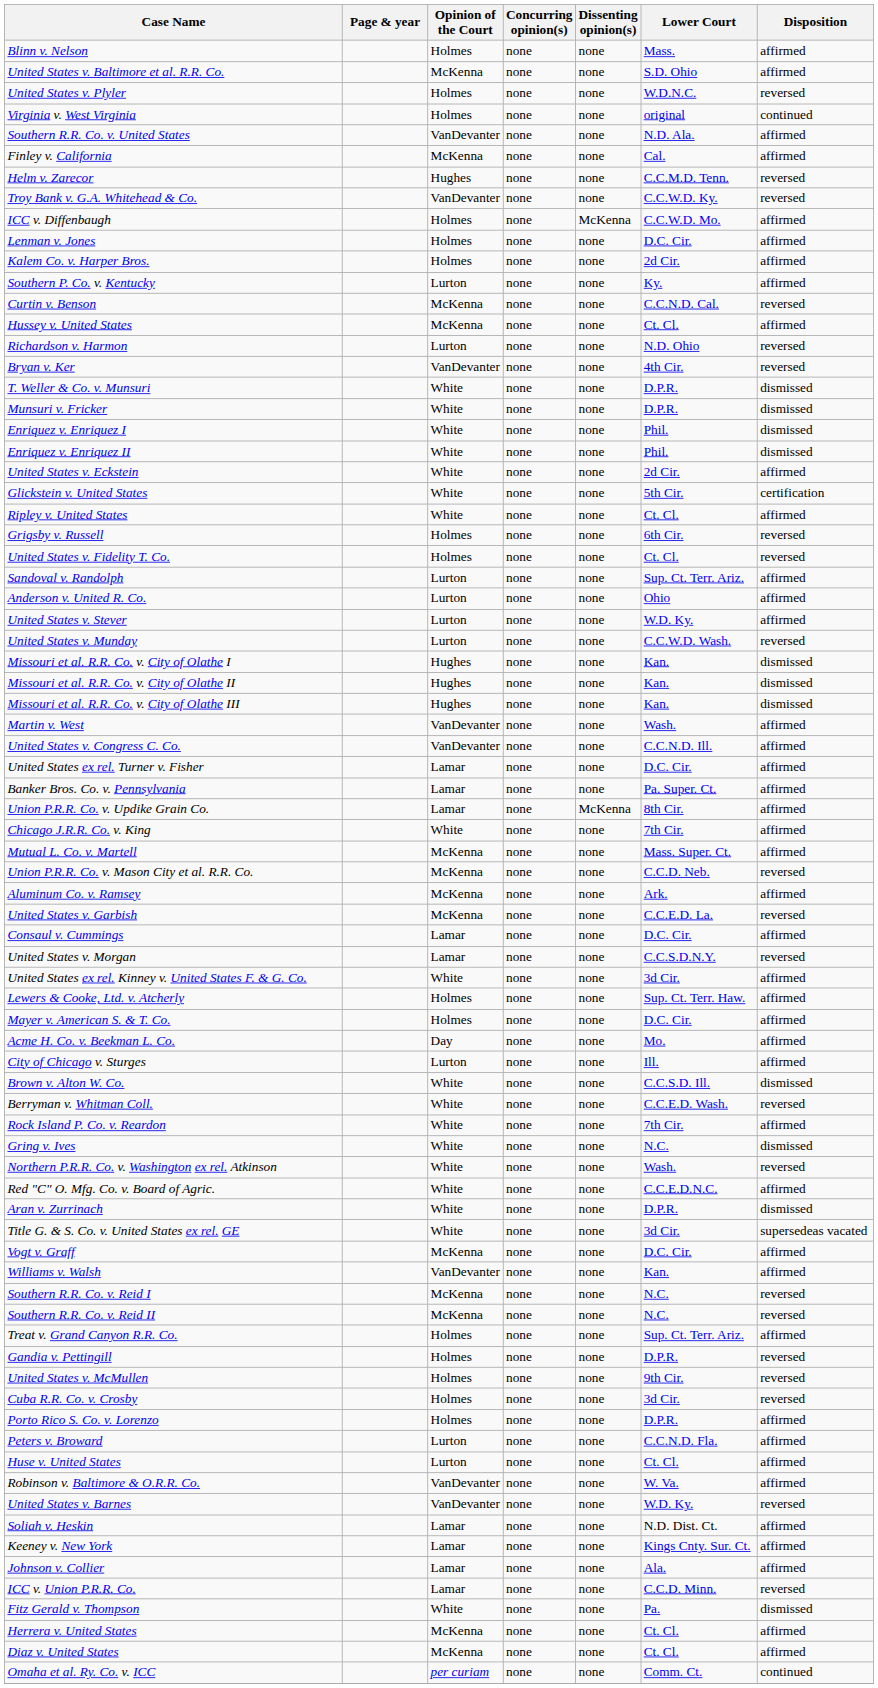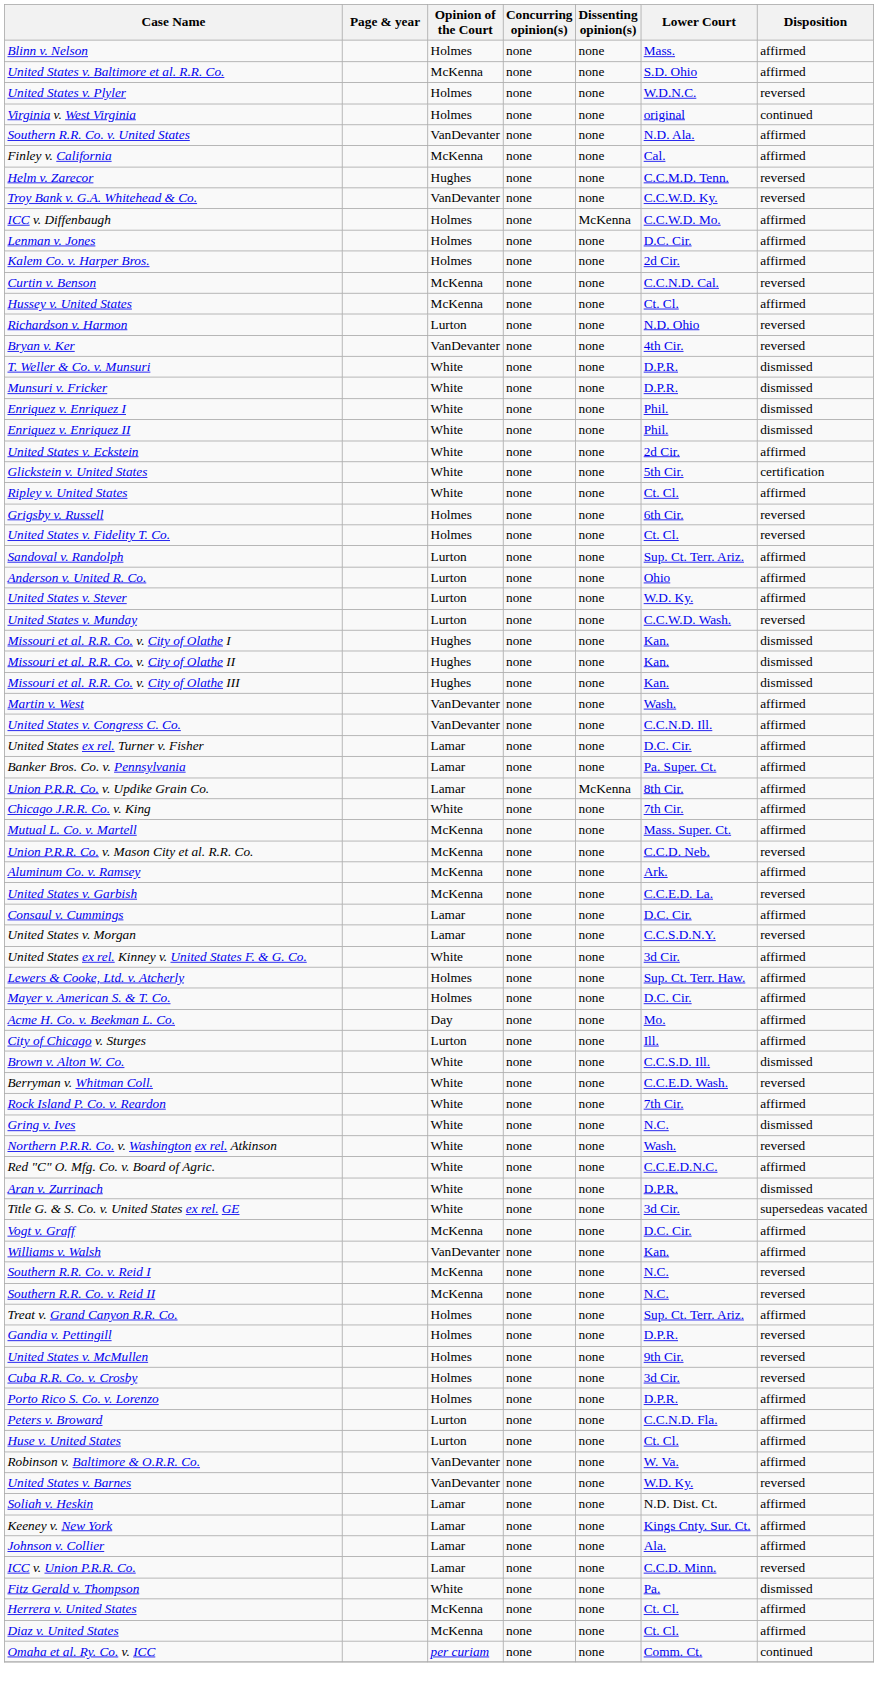- row: Southern P. Co. v. Kentucky | Lurton | none | none | Ky. | affirmed
